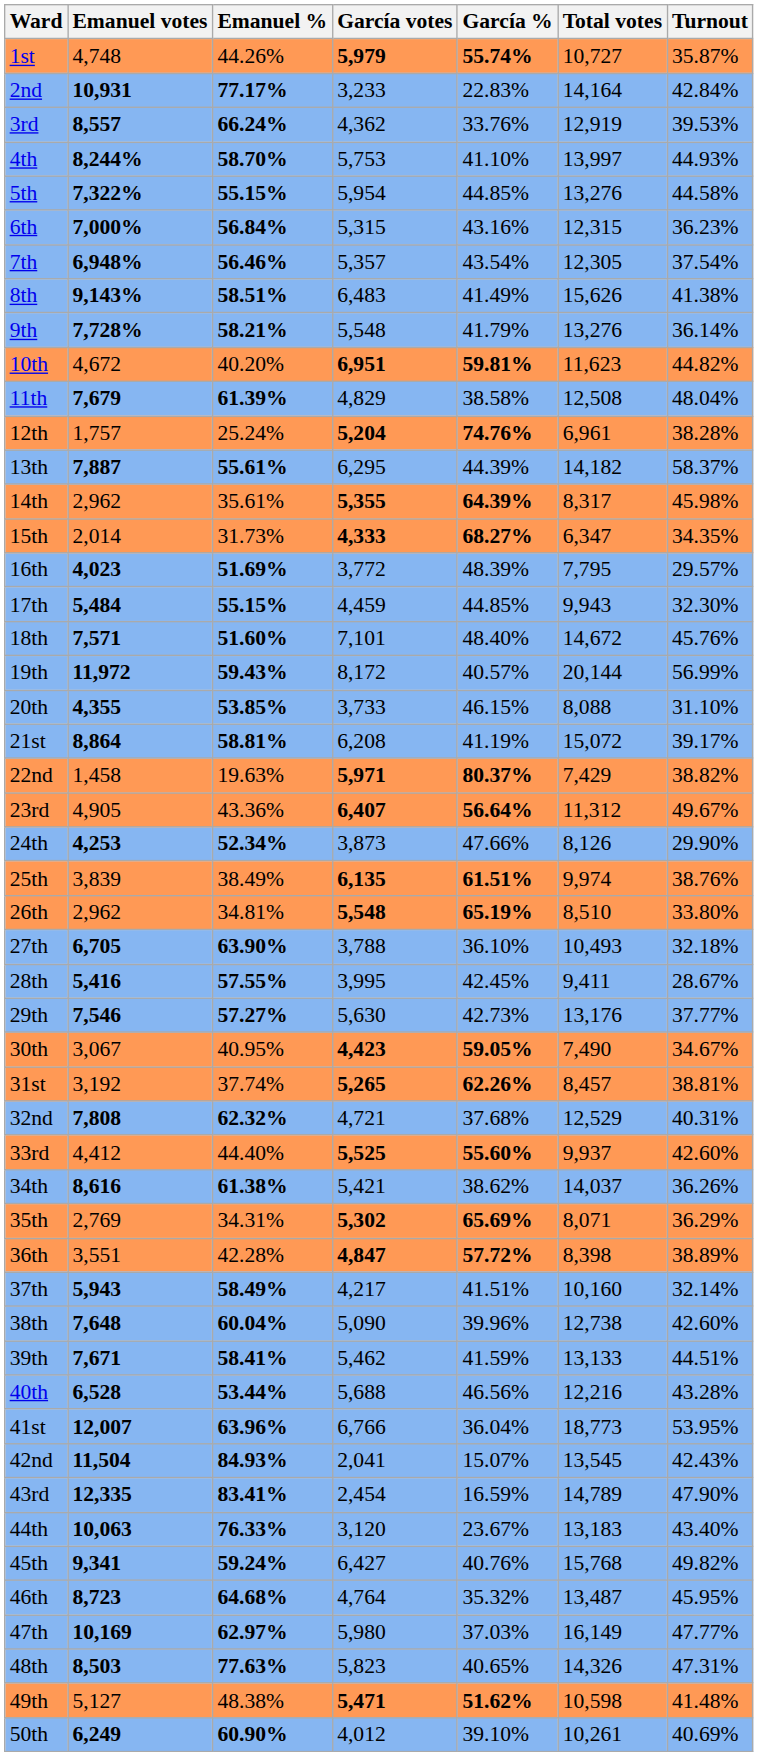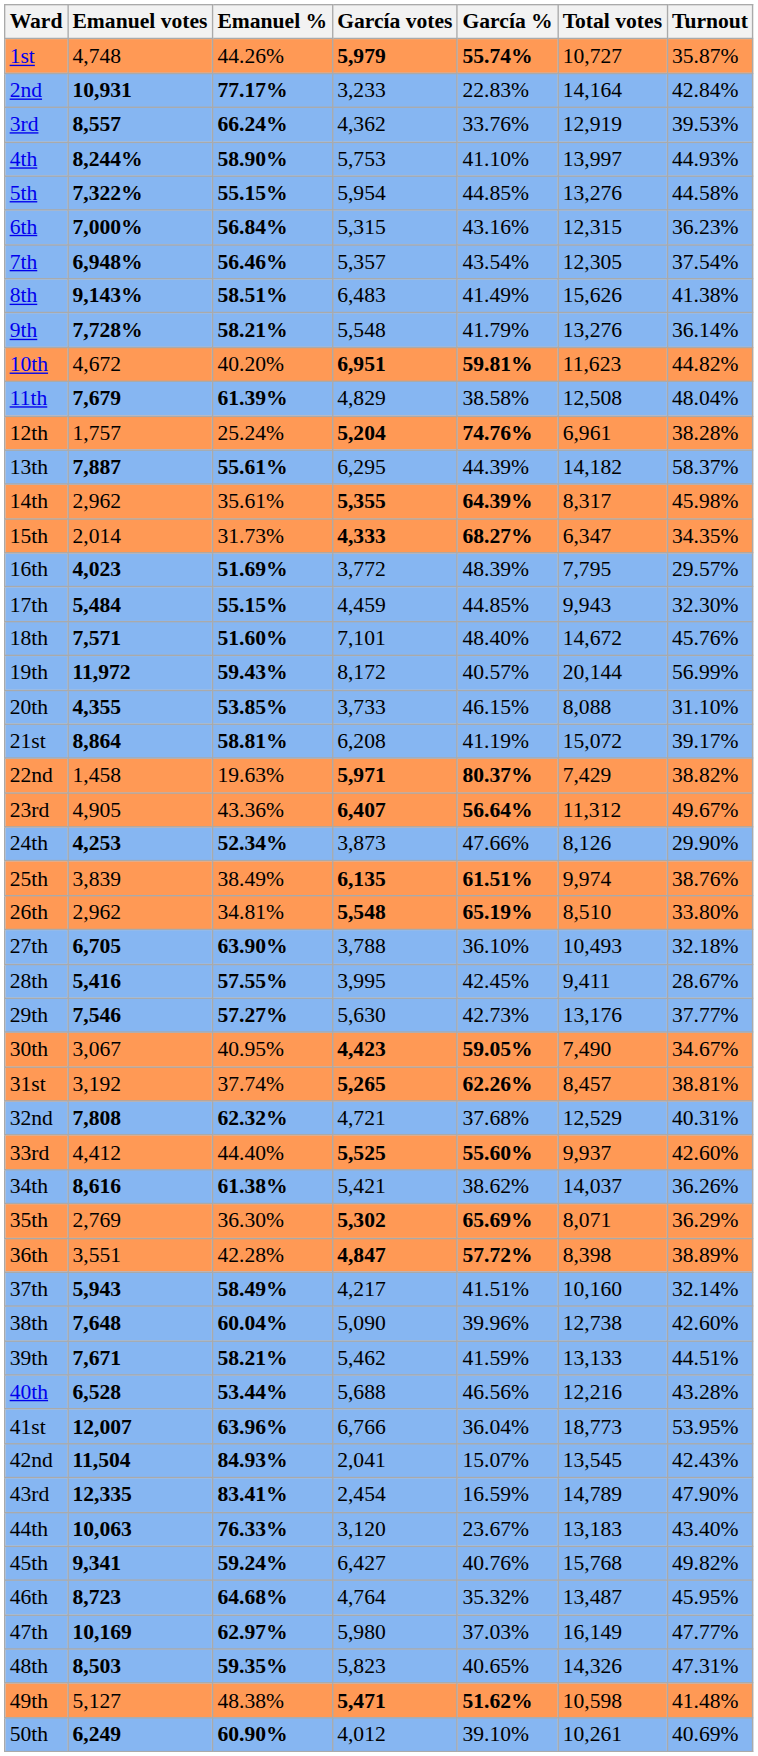4th | Emanuel %: 58.70% -> 58.90%
35th | Emanuel %: 34.31% -> 36.30%
39th | Emanuel %: 58.41% -> 58.21%
48th | Emanuel %: 77.63% -> 59.35%
